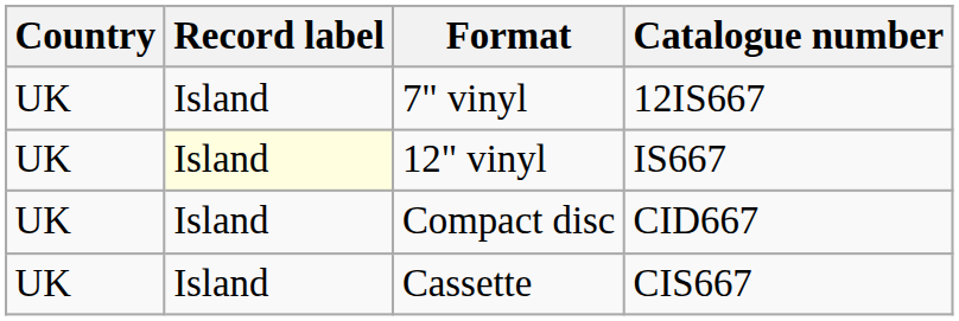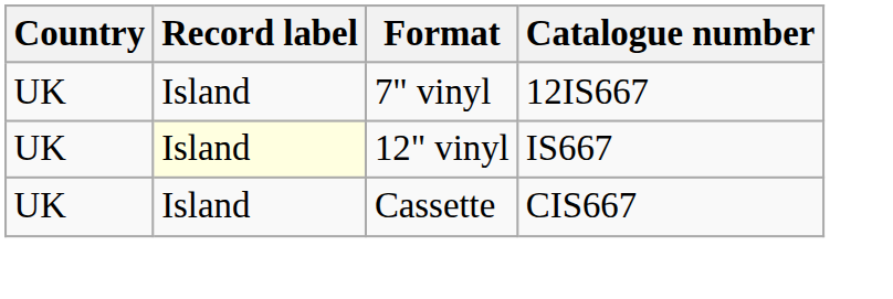- row: UK | Island | Compact disc | CID667
